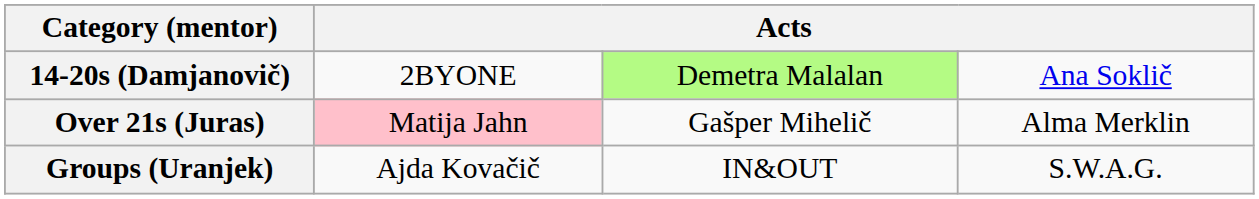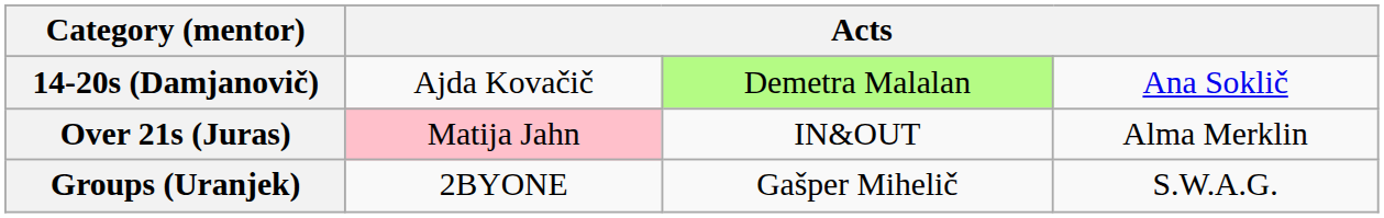14-20s (Damjanovič) | column 2: 2BYONE -> Ajda Kovačič
Over 21s (Juras) | column 3: Gašper Mihelič -> IN&OUT
Groups (Uranjek) | column 2: Ajda Kovačič -> 2BYONE
Groups (Uranjek) | column 3: IN&OUT -> Gašper Mihelič
